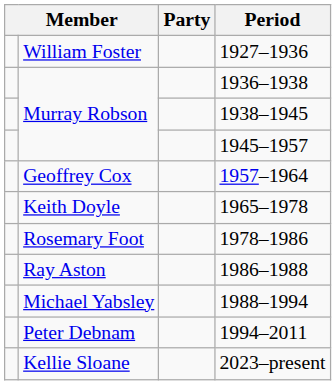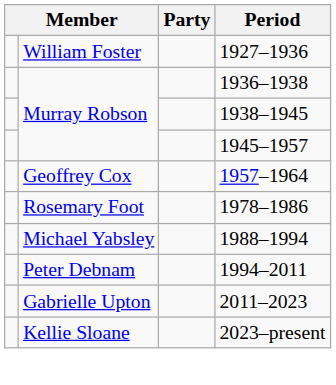- row: Keith Doyle | 1965–1978
- row: Ray Aston | 1986–1988
+ row: Gabrielle Upton | 2011–2023
